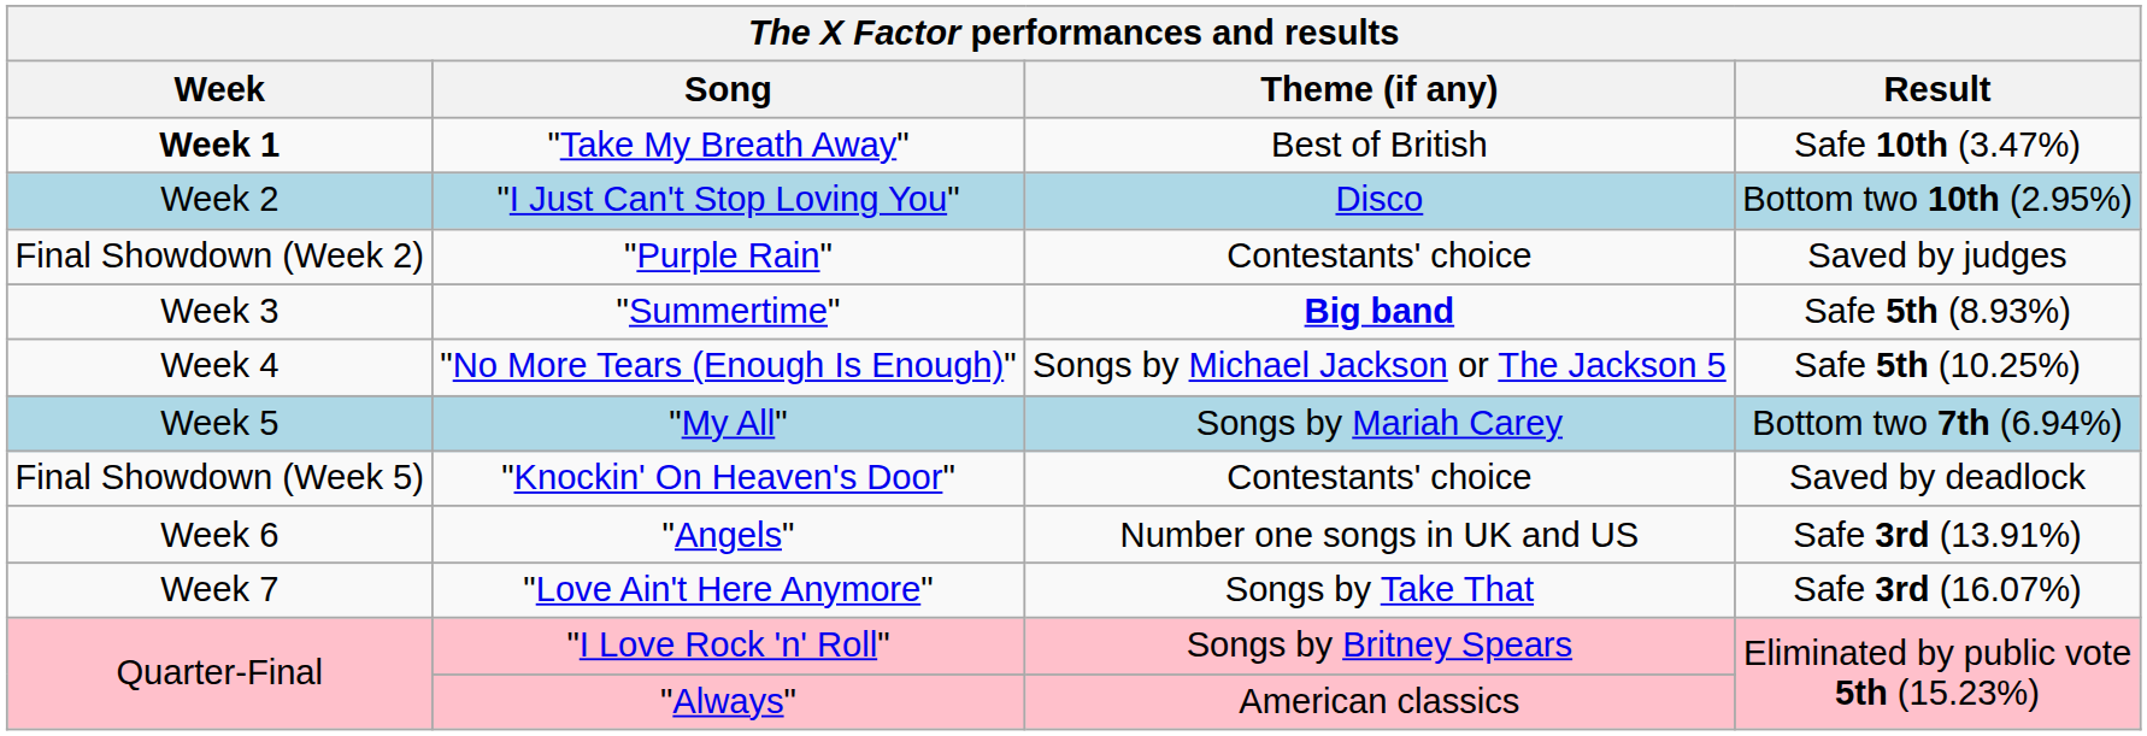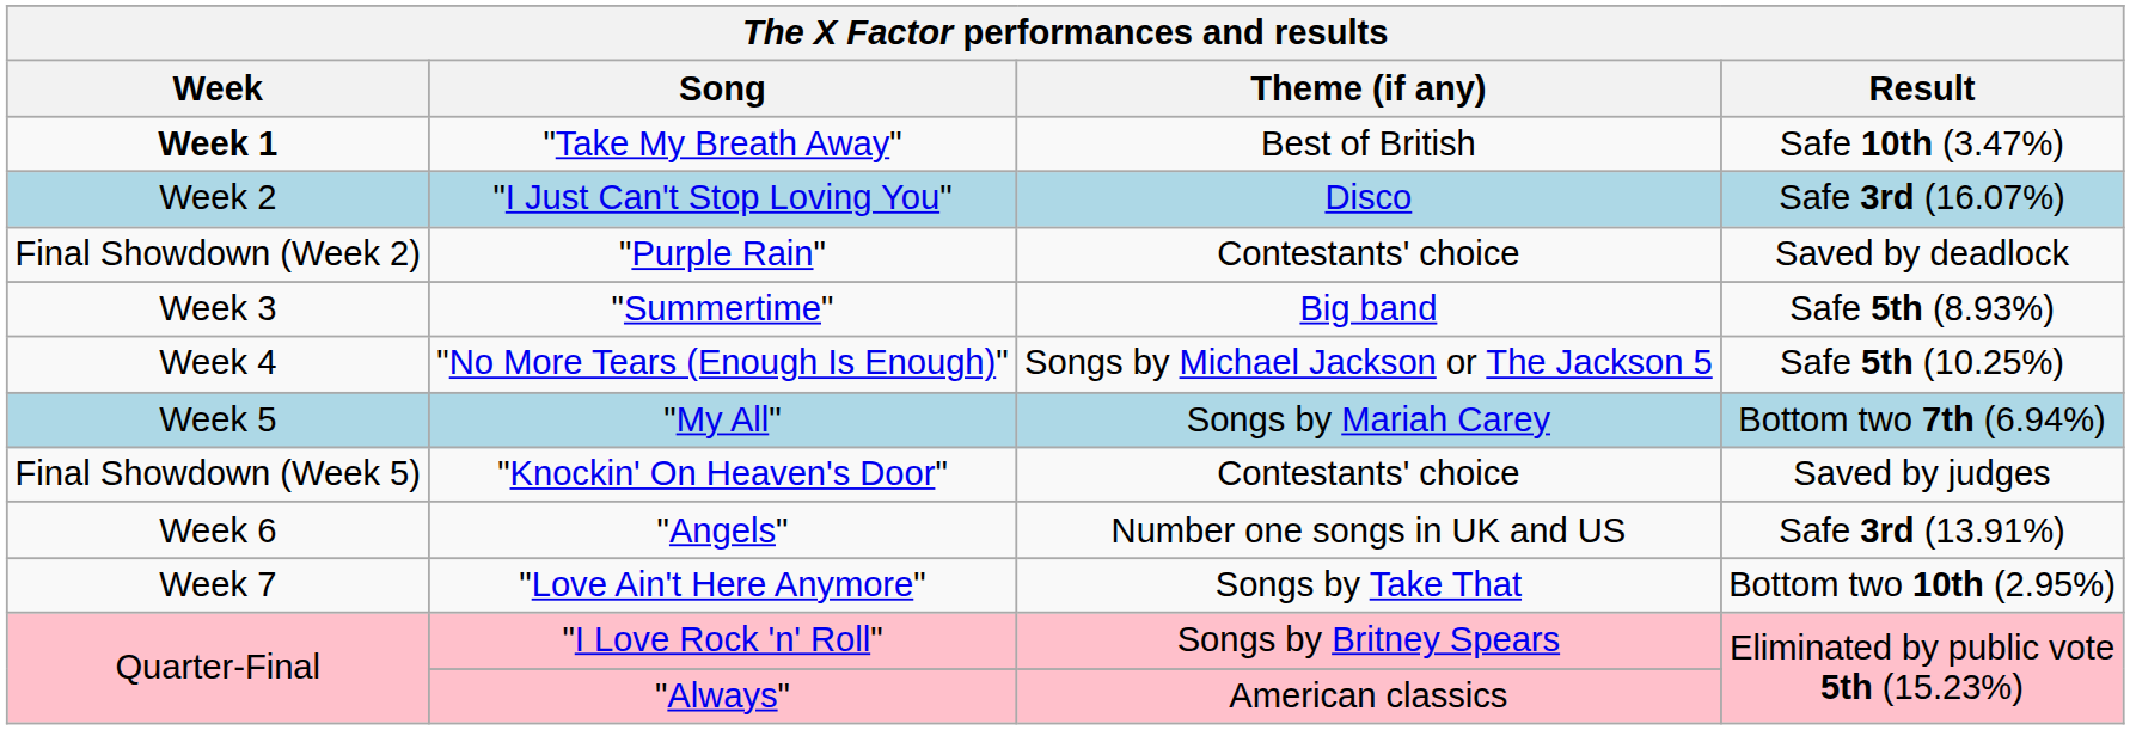"I Just Can't Stop Loving You" | Result: Bottom two 10th (2.95%) -> Safe 3rd (16.07%)
"Purple Rain" | Result: Saved by judges -> Saved by deadlock
"Summertime" | Theme (if any): bold -> normal
"Knockin' On Heaven's Door" | Result: Saved by deadlock -> Saved by judges
"Love Ain't Here Anymore" | Result: Safe 3rd (16.07%) -> Bottom two 10th (2.95%)
